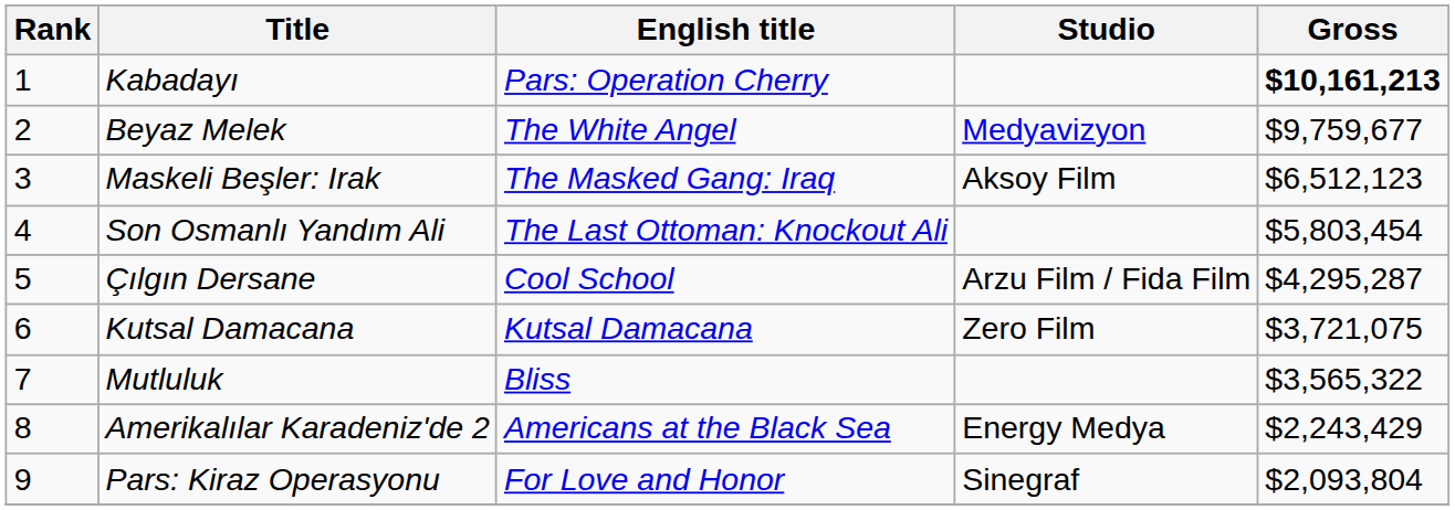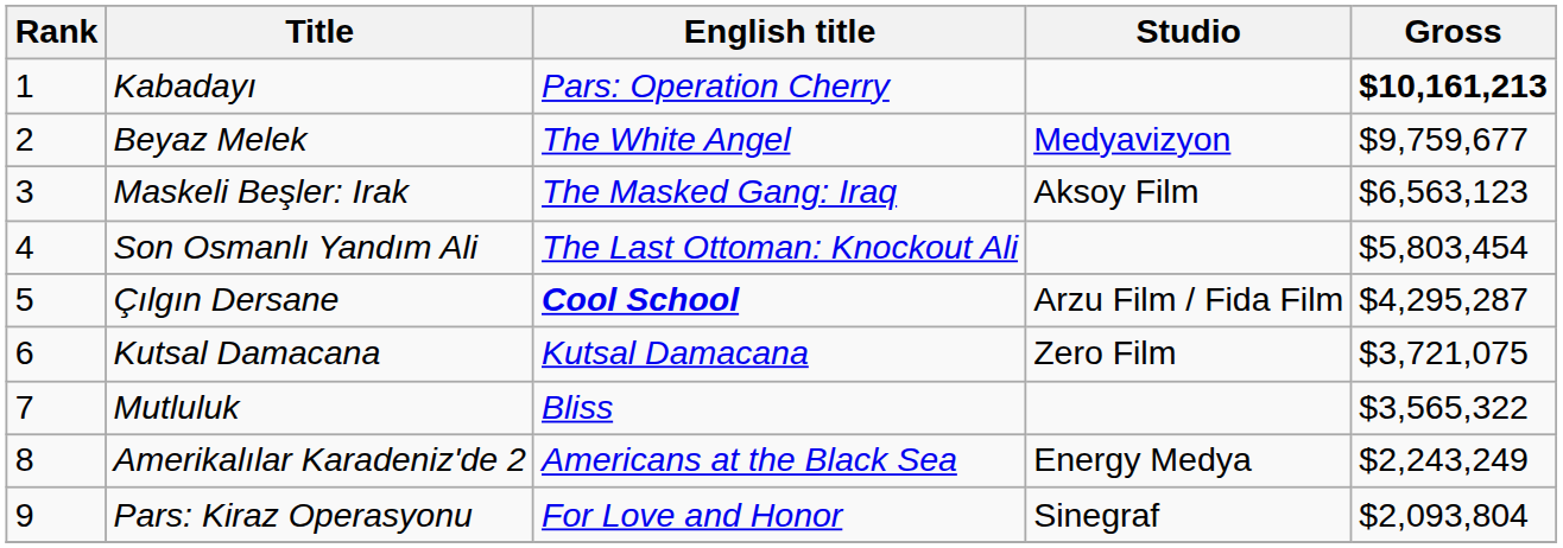Maskeli Beşler: Irak | Gross: $6,512,123 -> $6,563,123
Çılgın Dersane | English title: normal -> bold
Amerikalılar Karadeniz'de 2 | Gross: $2,243,429 -> $2,243,249
